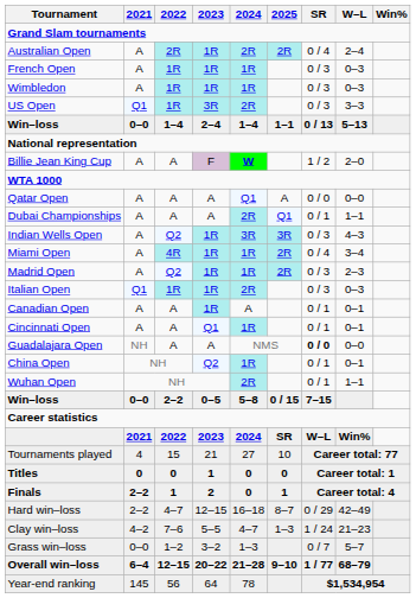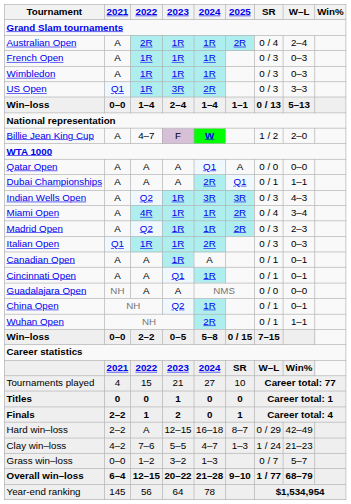Australian Open | 2024: 2R -> 1R
Billie Jean King Cup | 2022: A -> 4–7
Guadalajara Open | SR: bold -> normal
Hard win–loss | 2022: 4–7 -> A
